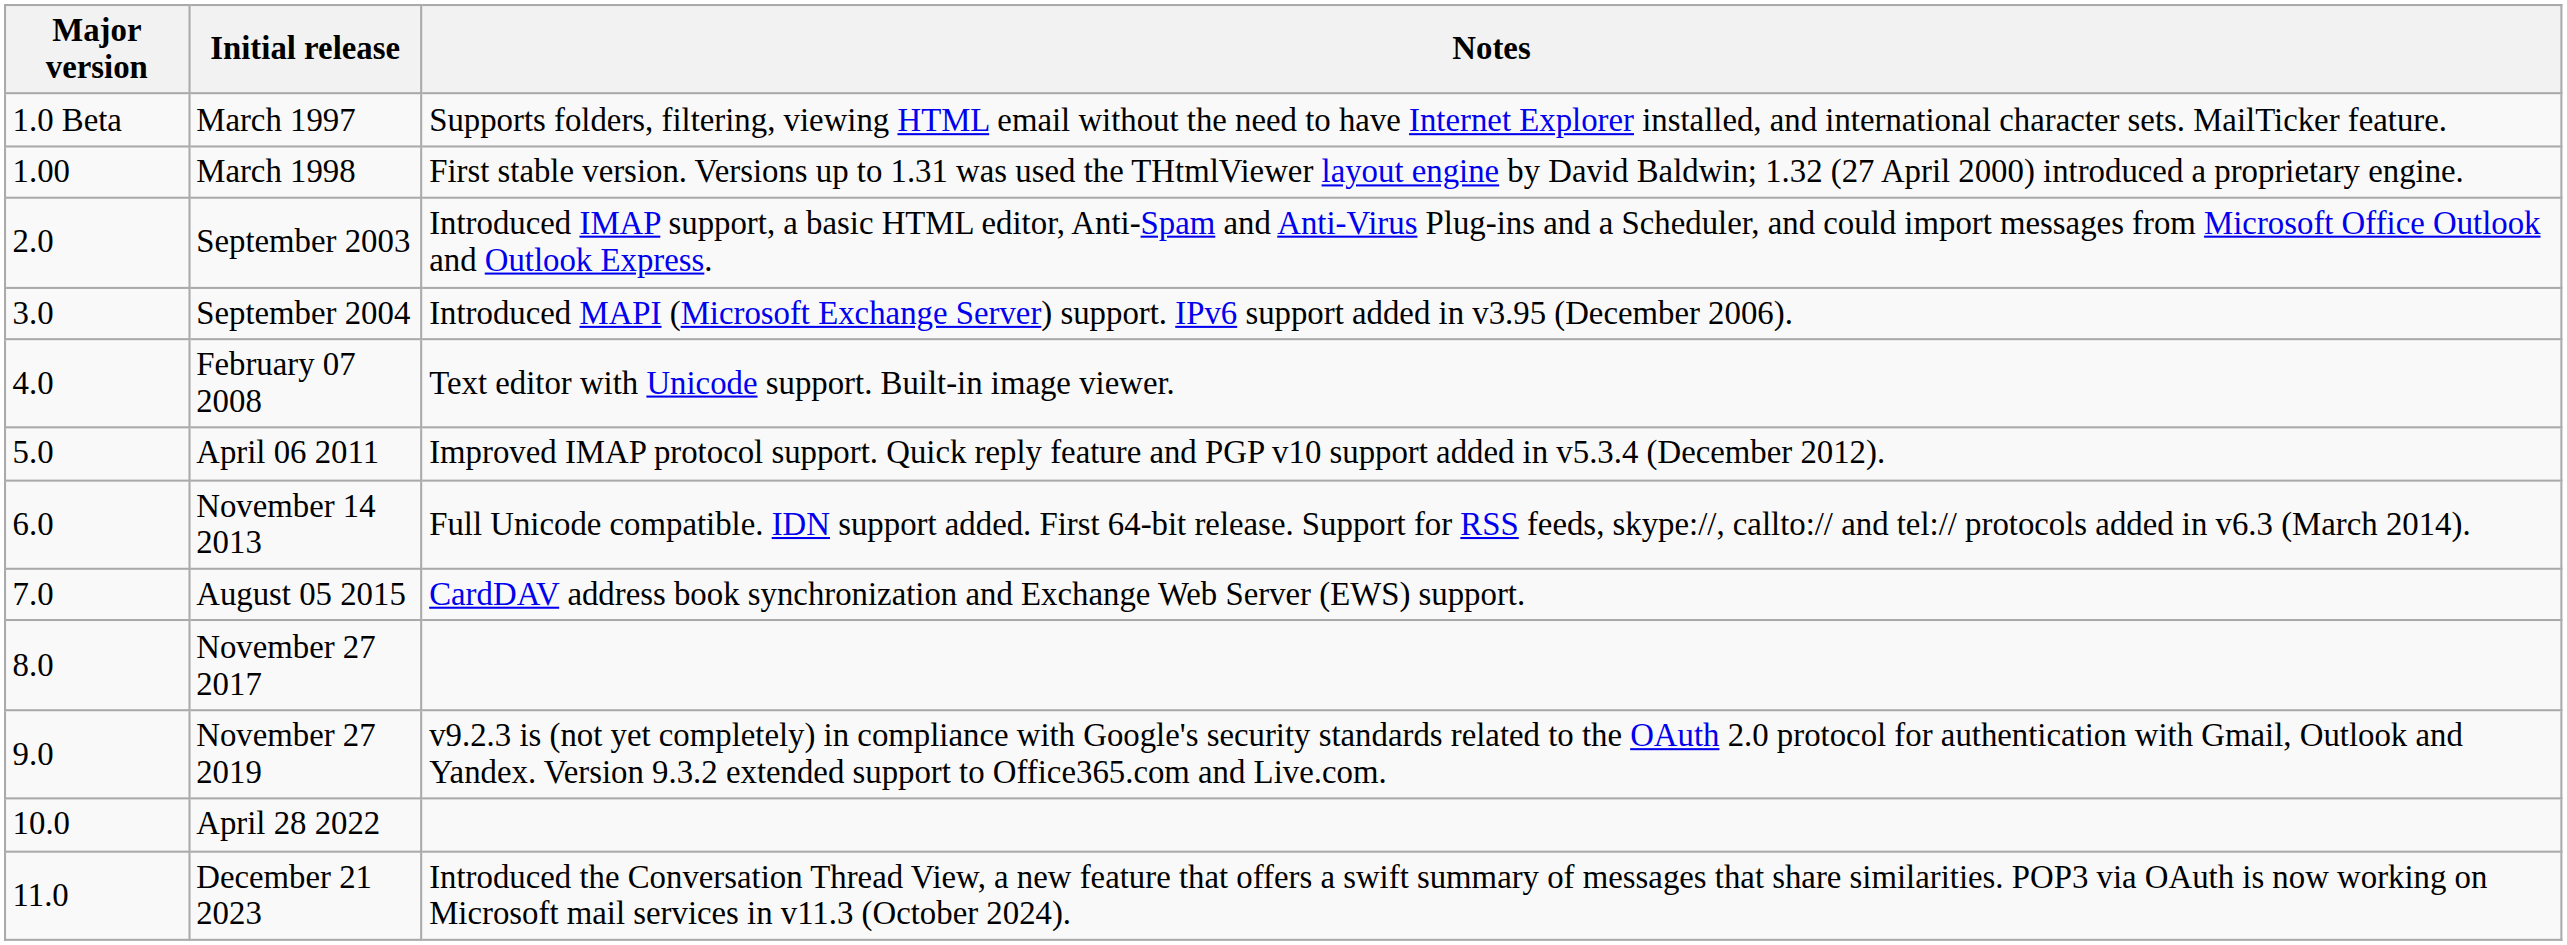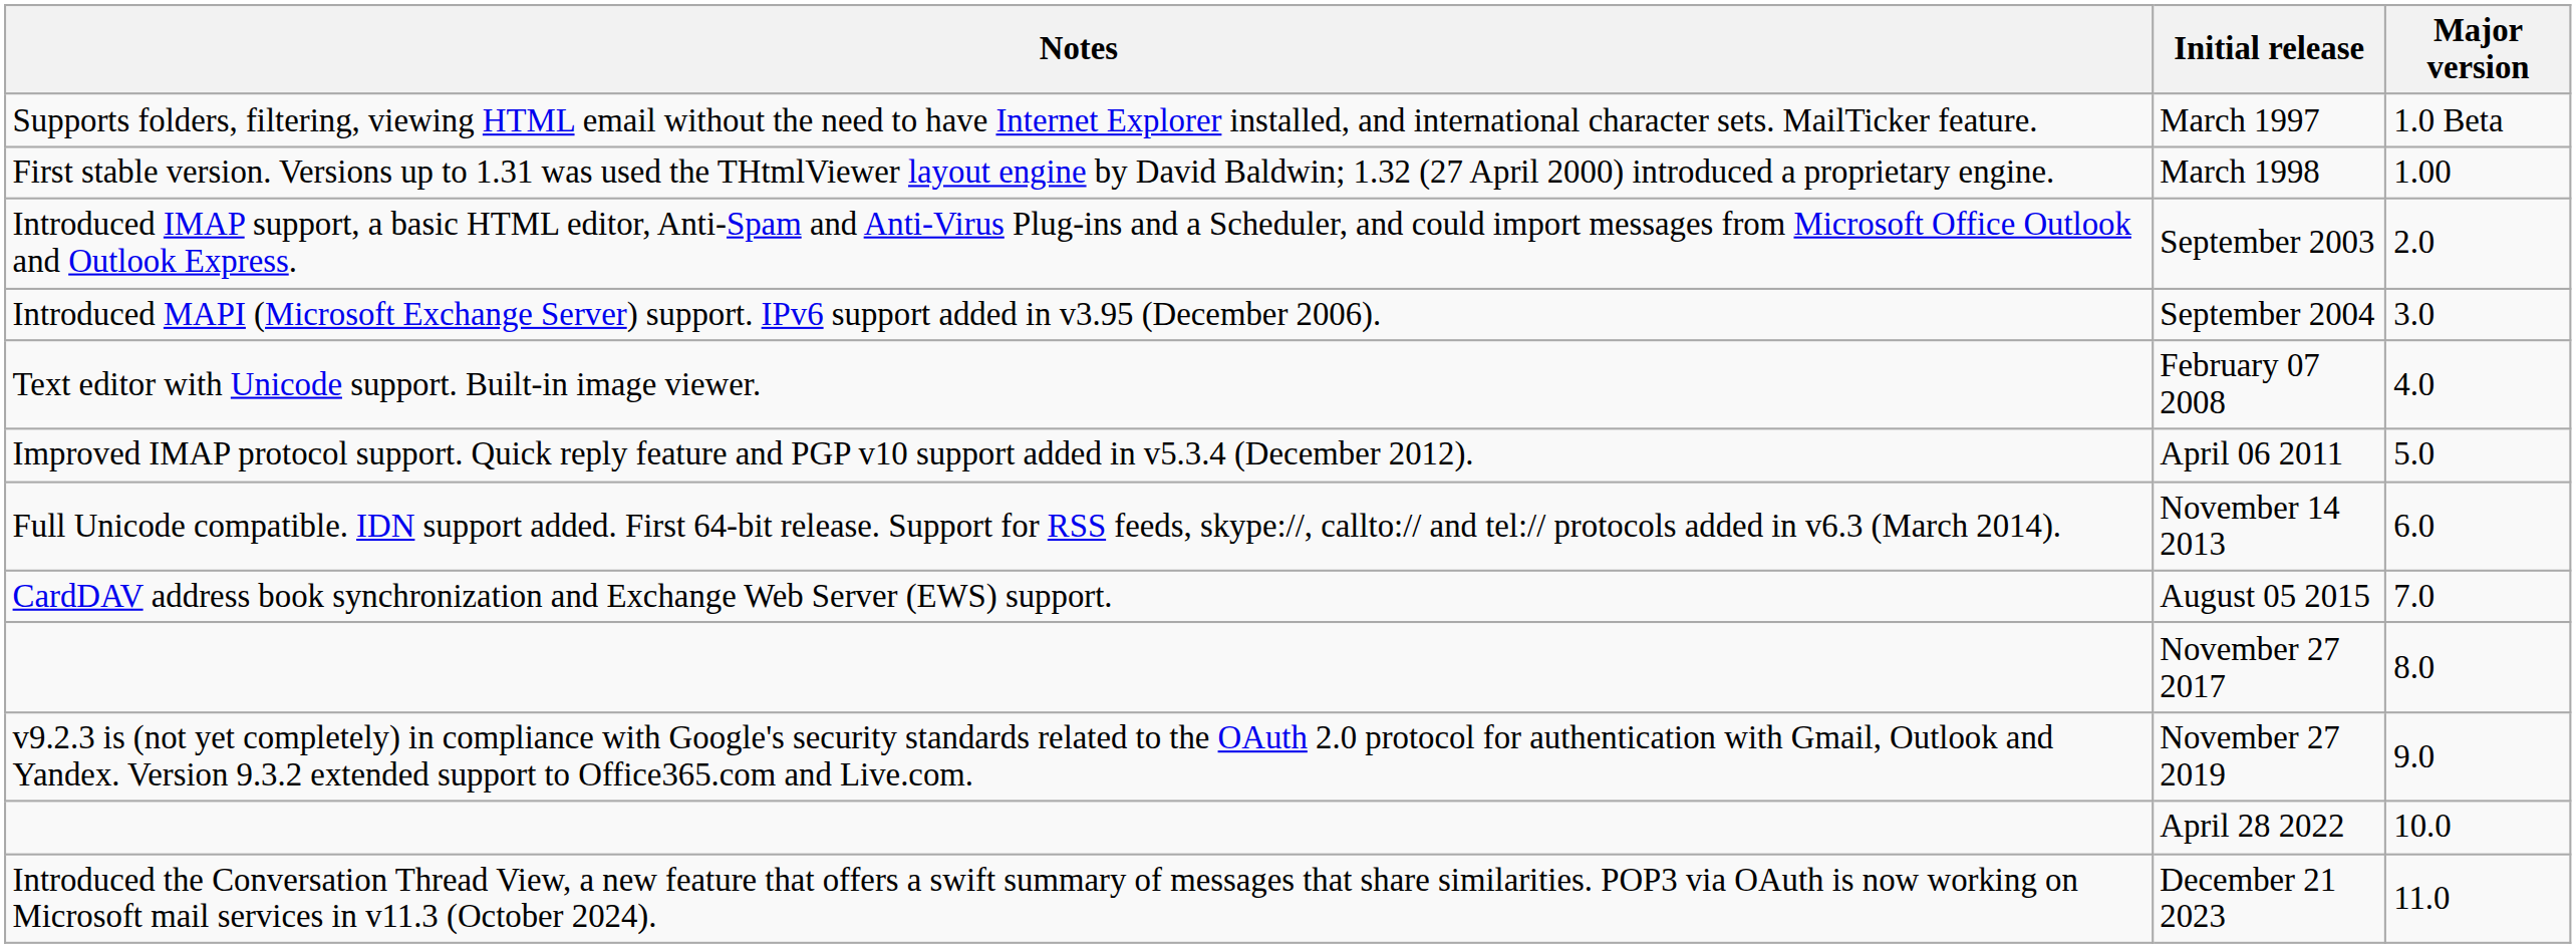columns swapped: Major version <-> Notes
